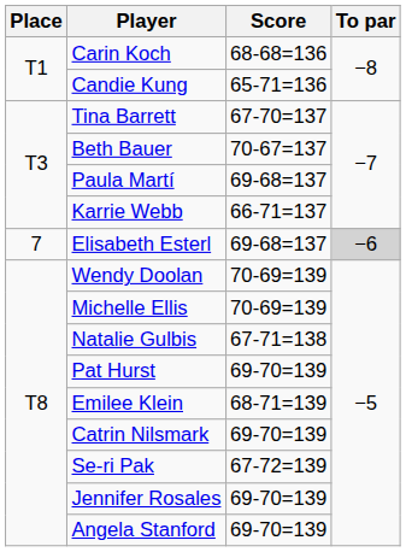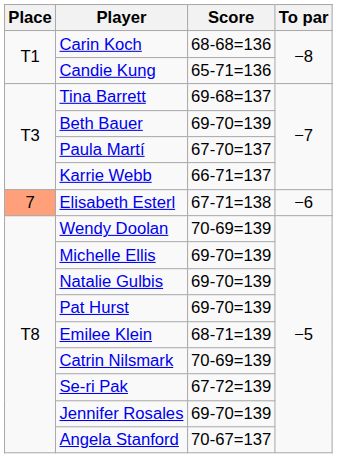Tina Barrett | Score: 67-70=137 -> 69-68=137
Beth Bauer | Score: 70-67=137 -> 69-70=139
Paula Martí | Score: 69-68=137 -> 67-70=137
Elisabeth Esterl | Place: no background -> lightsalmon background
Elisabeth Esterl | Score: 69-68=137 -> 67-71=138
Elisabeth Esterl | To par: lightgrey background -> no background
Michelle Ellis | Score: 70-69=139 -> 69-70=139
Natalie Gulbis | Score: 67-71=138 -> 69-70=139
Catrin Nilsmark | Score: 69-70=139 -> 70-69=139
Angela Stanford | Score: 69-70=139 -> 70-67=137
